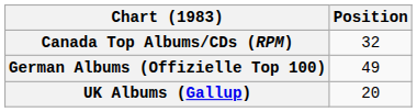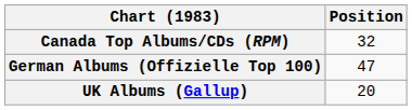German Albums (Offizielle Top 100) | Position: 49 -> 47
